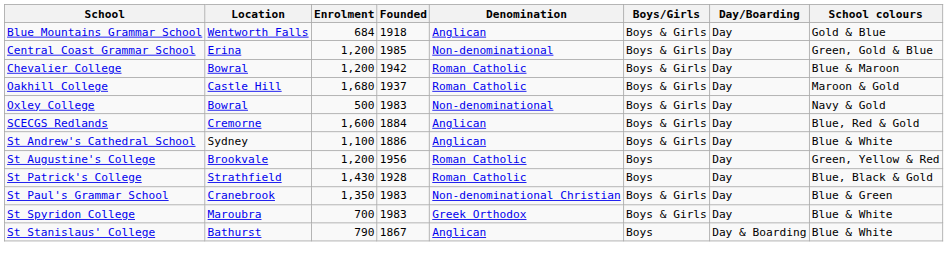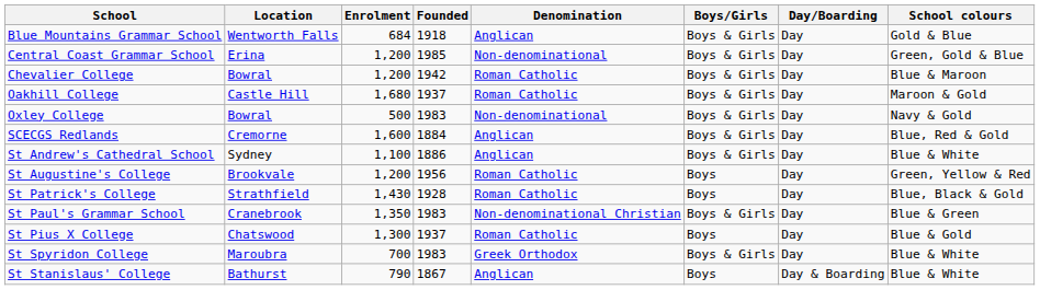+ row: St Pius X College | Chatswood | 1,300 | 1937 | Roman Catholic | Boys | Day | Blue & Gold
